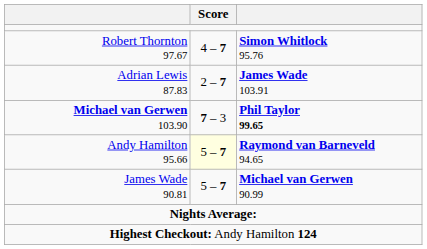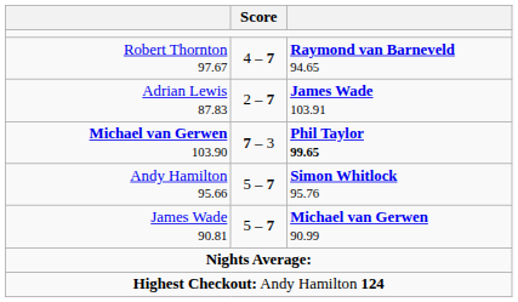Robert Thornton 97.67 | column 3: Simon Whitlock 95.76 -> Raymond van Barneveld 94.65
Andy Hamilton 95.66 | Score: lightyellow background -> no background
Andy Hamilton 95.66 | column 3: Raymond van Barneveld 94.65 -> Simon Whitlock 95.76
